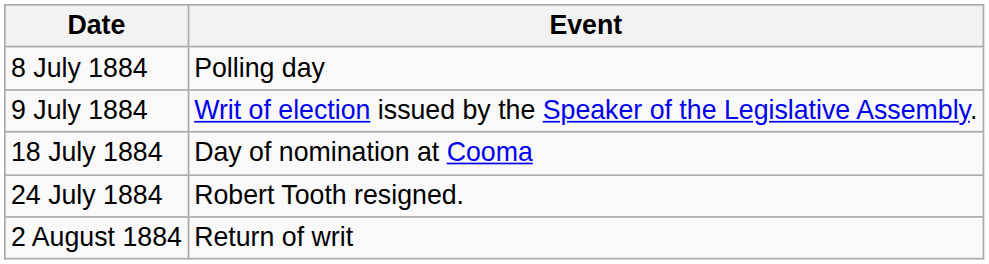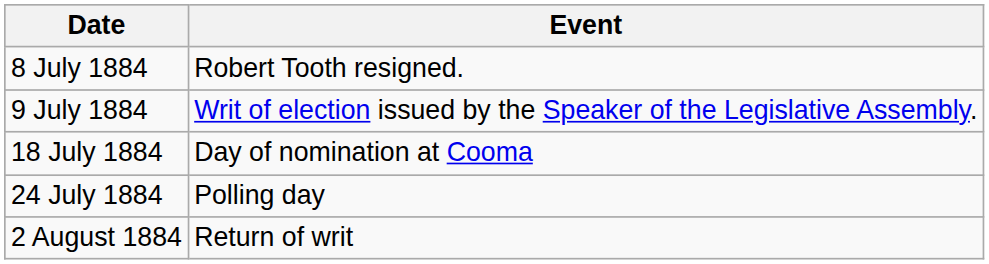8 July 1884 | Event: Polling day -> Robert Tooth resigned.
24 July 1884 | Event: Robert Tooth resigned. -> Polling day
